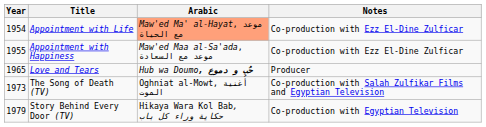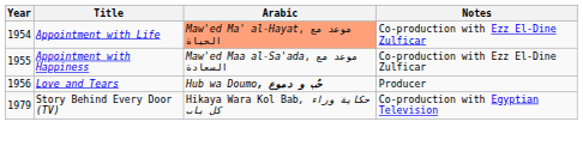Love and Tears | Year: 1965 -> 1956
- row: 1973 | The Song of Death (TV) | Oghniat al-Mowt, أُغنية الموت | Co-production with Salah Zulfikar Films and Egyptian Television
